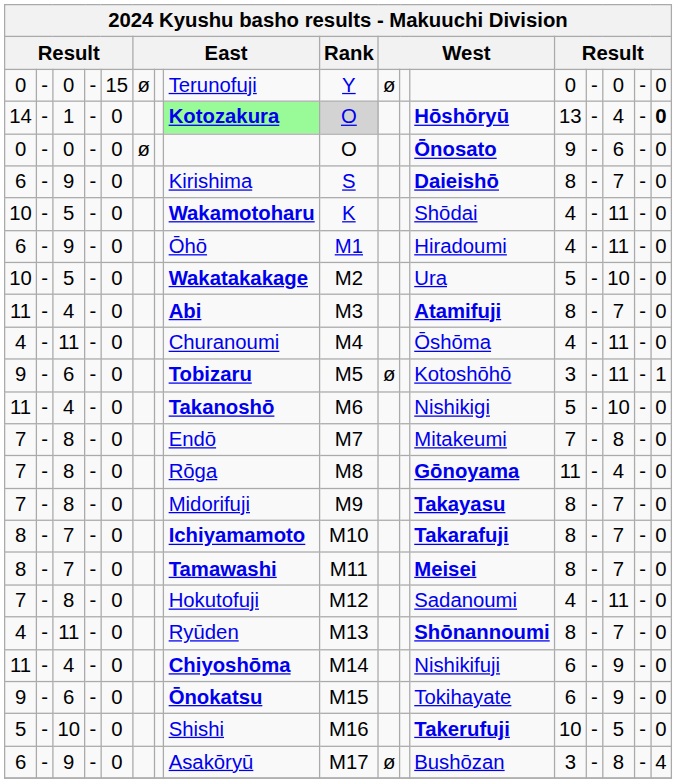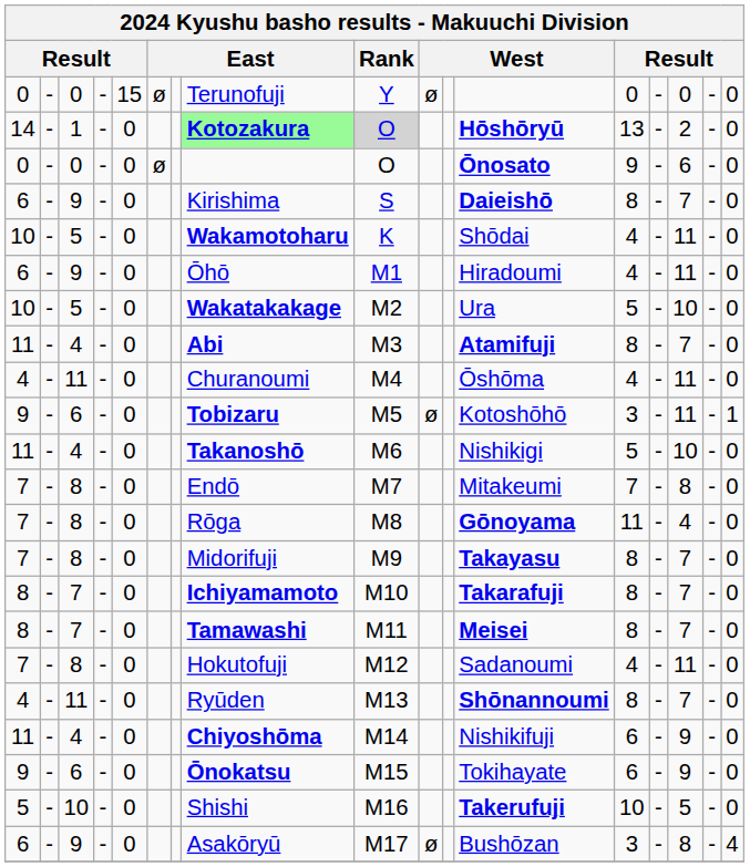14 | column 15: 4 -> 2
14 | column 17: bold -> normal
